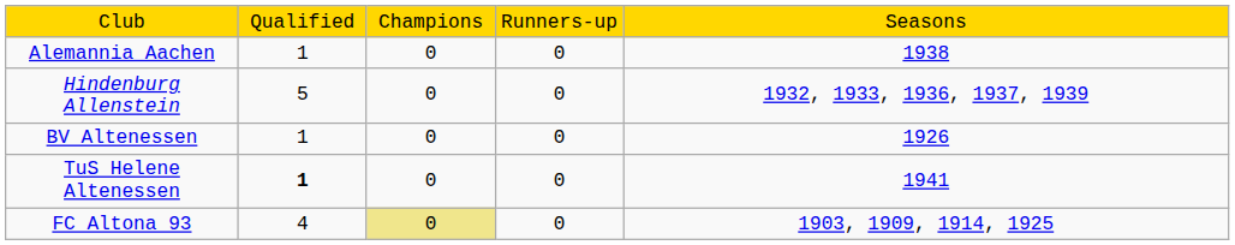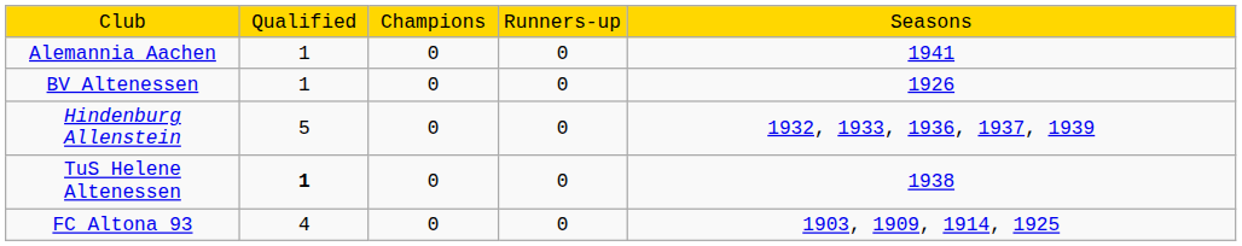Alemannia Aachen | column 5: 1938 -> 1941
rows swapped: Hindenburg Allenstein <-> BV Altenessen
TuS Helene Altenessen | column 5: 1941 -> 1938
FC Altona 93 | column 3: khaki background -> no background
